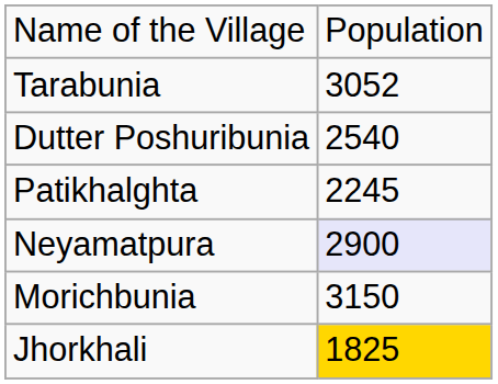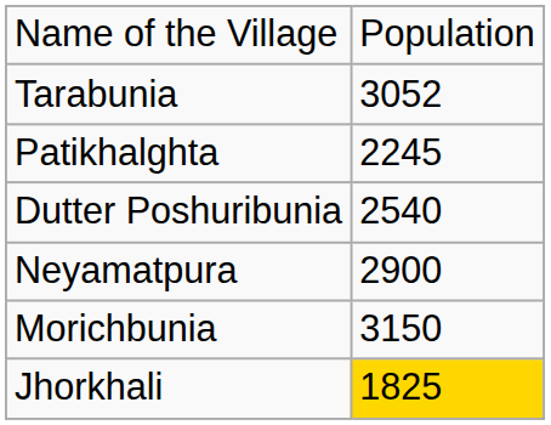rows swapped: Dutter Poshuribunia <-> Patikhalghta
Neyamatpura | column 2: lavender background -> no background
